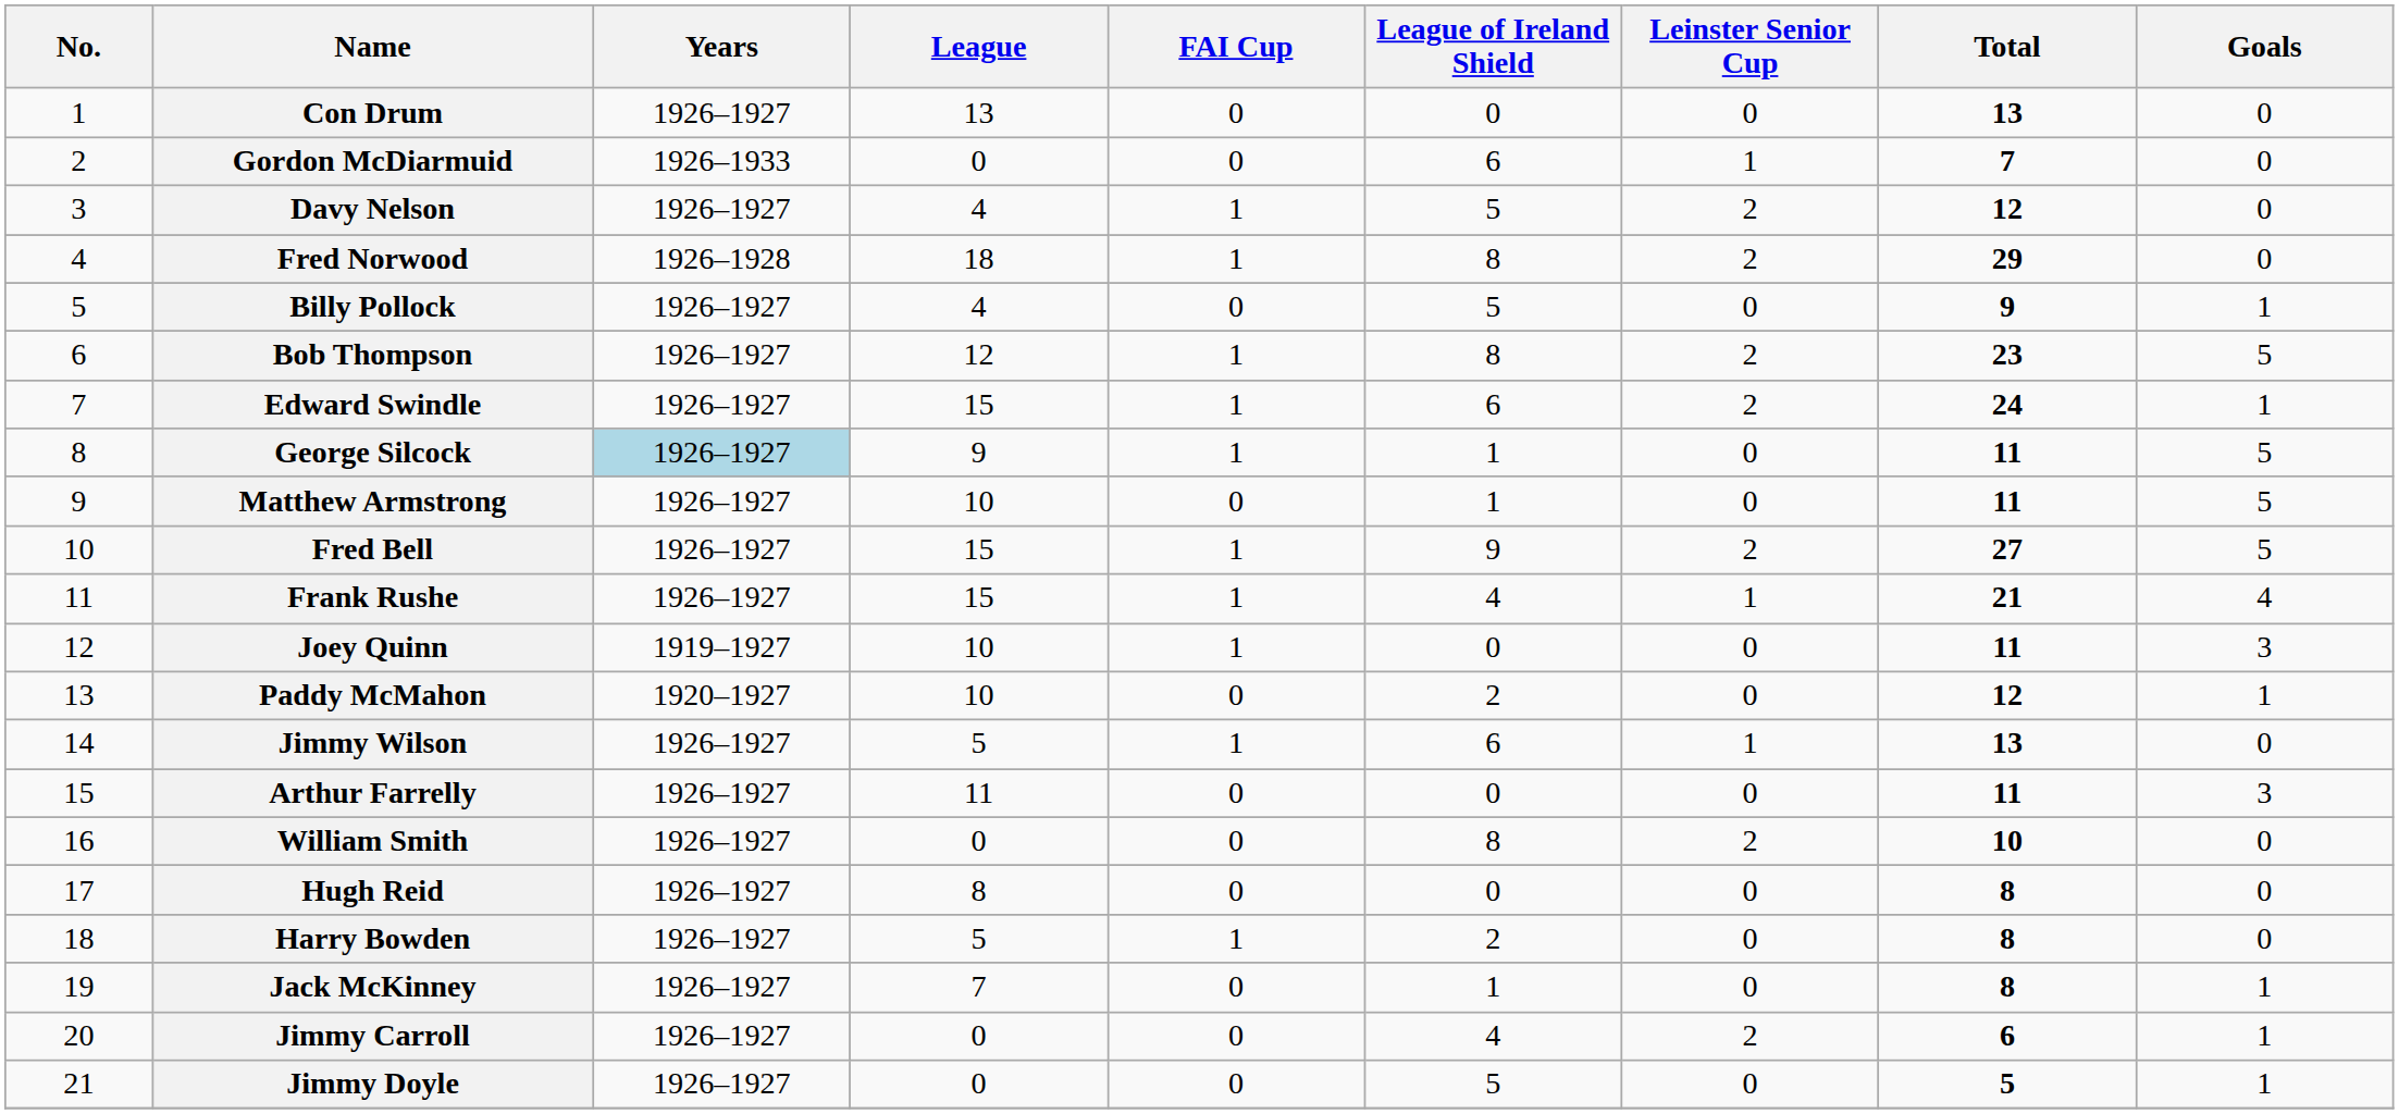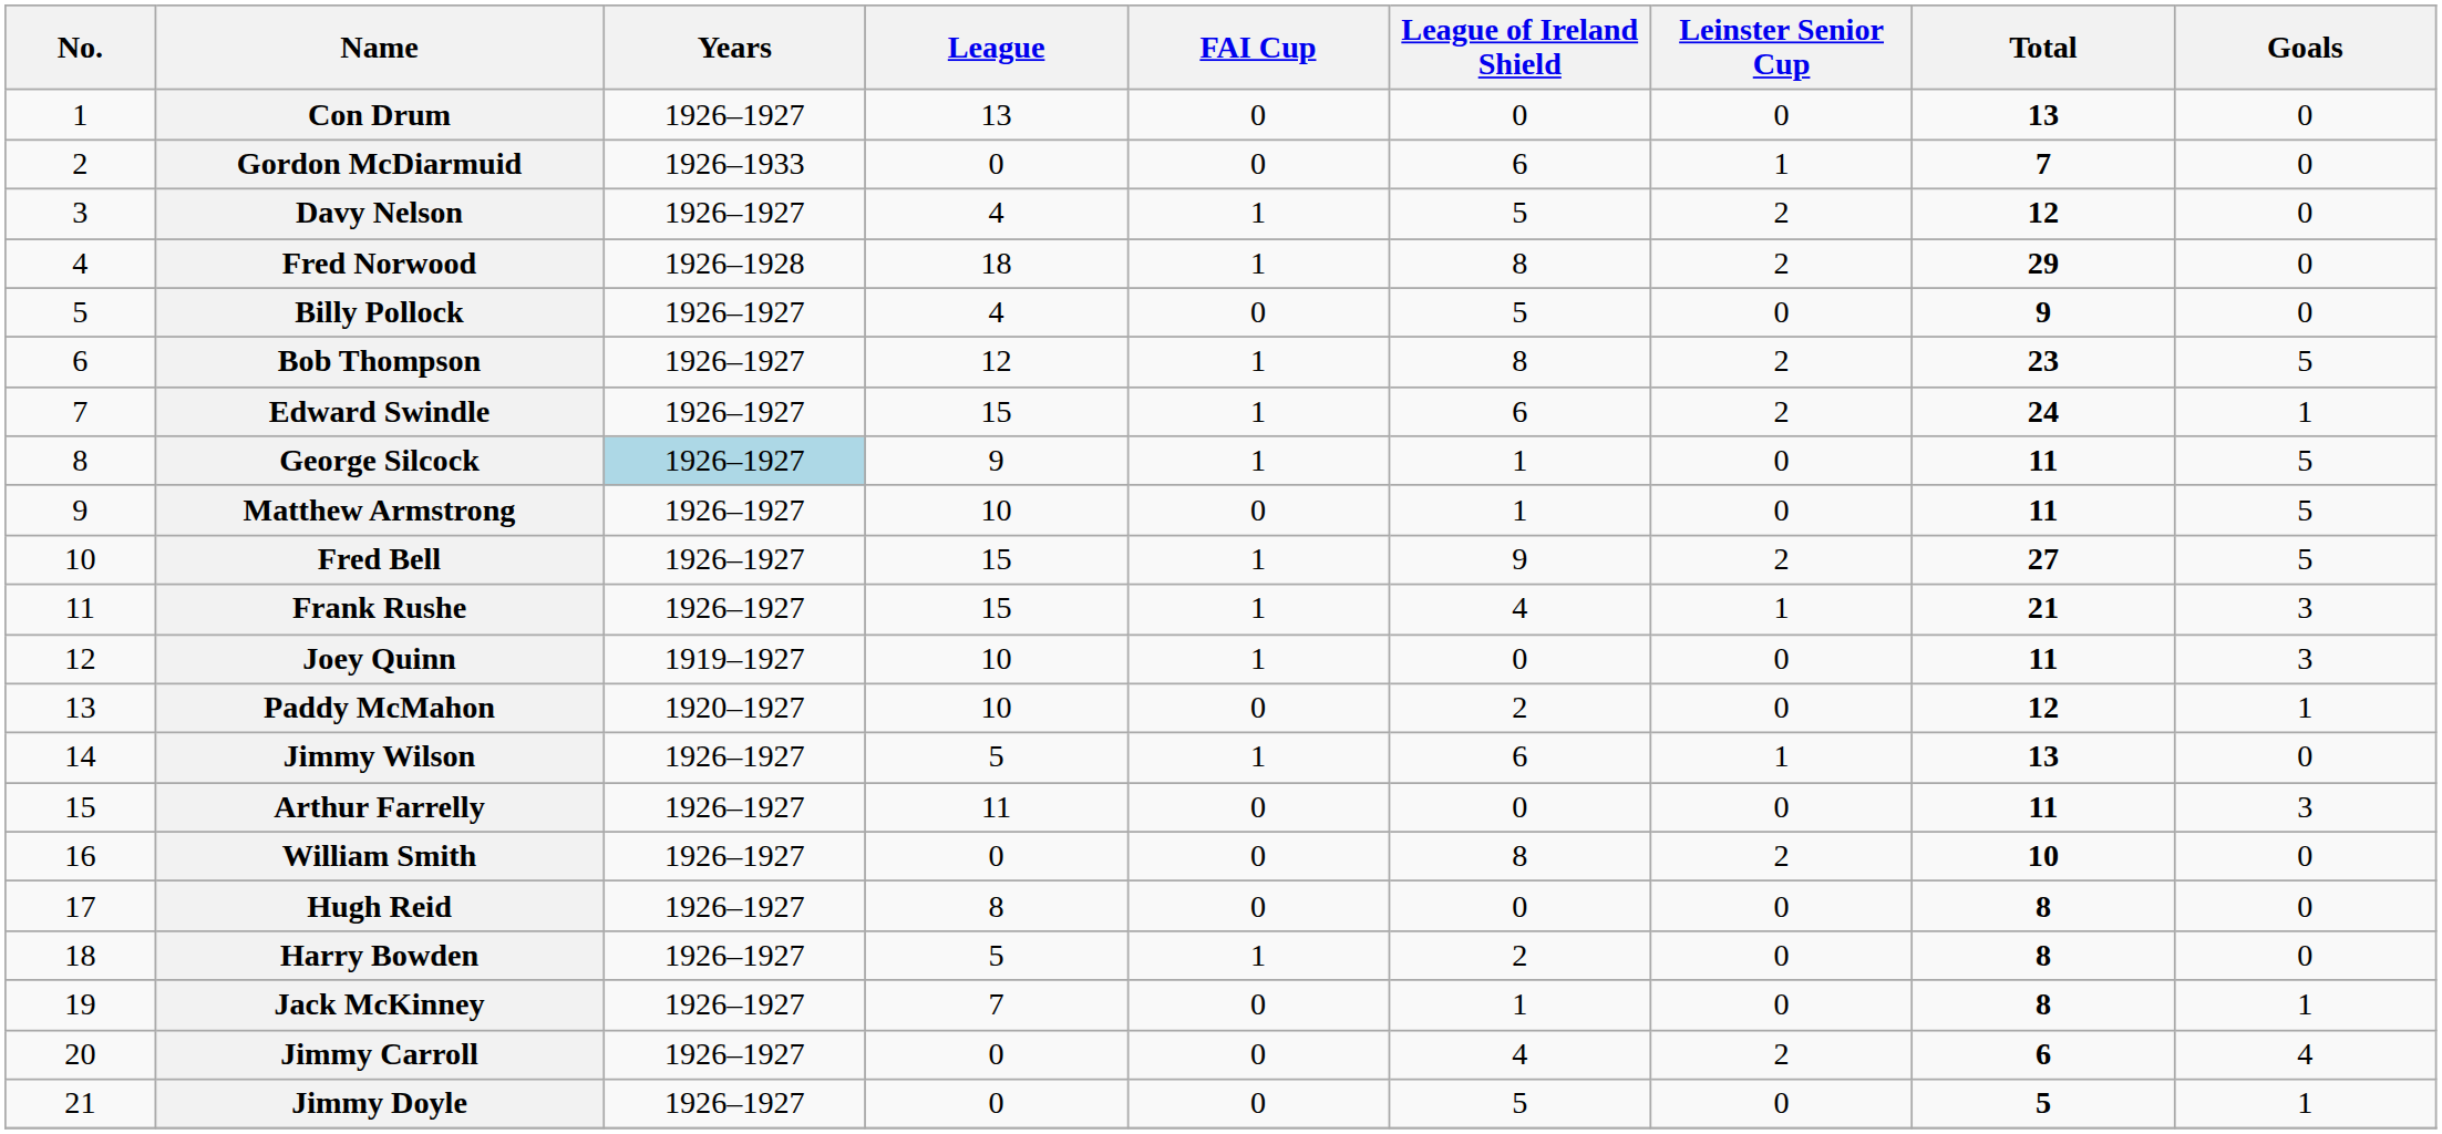Billy Pollock | Goals: 1 -> 0
Frank Rushe | Goals: 4 -> 3
Jimmy Carroll | Goals: 1 -> 4
